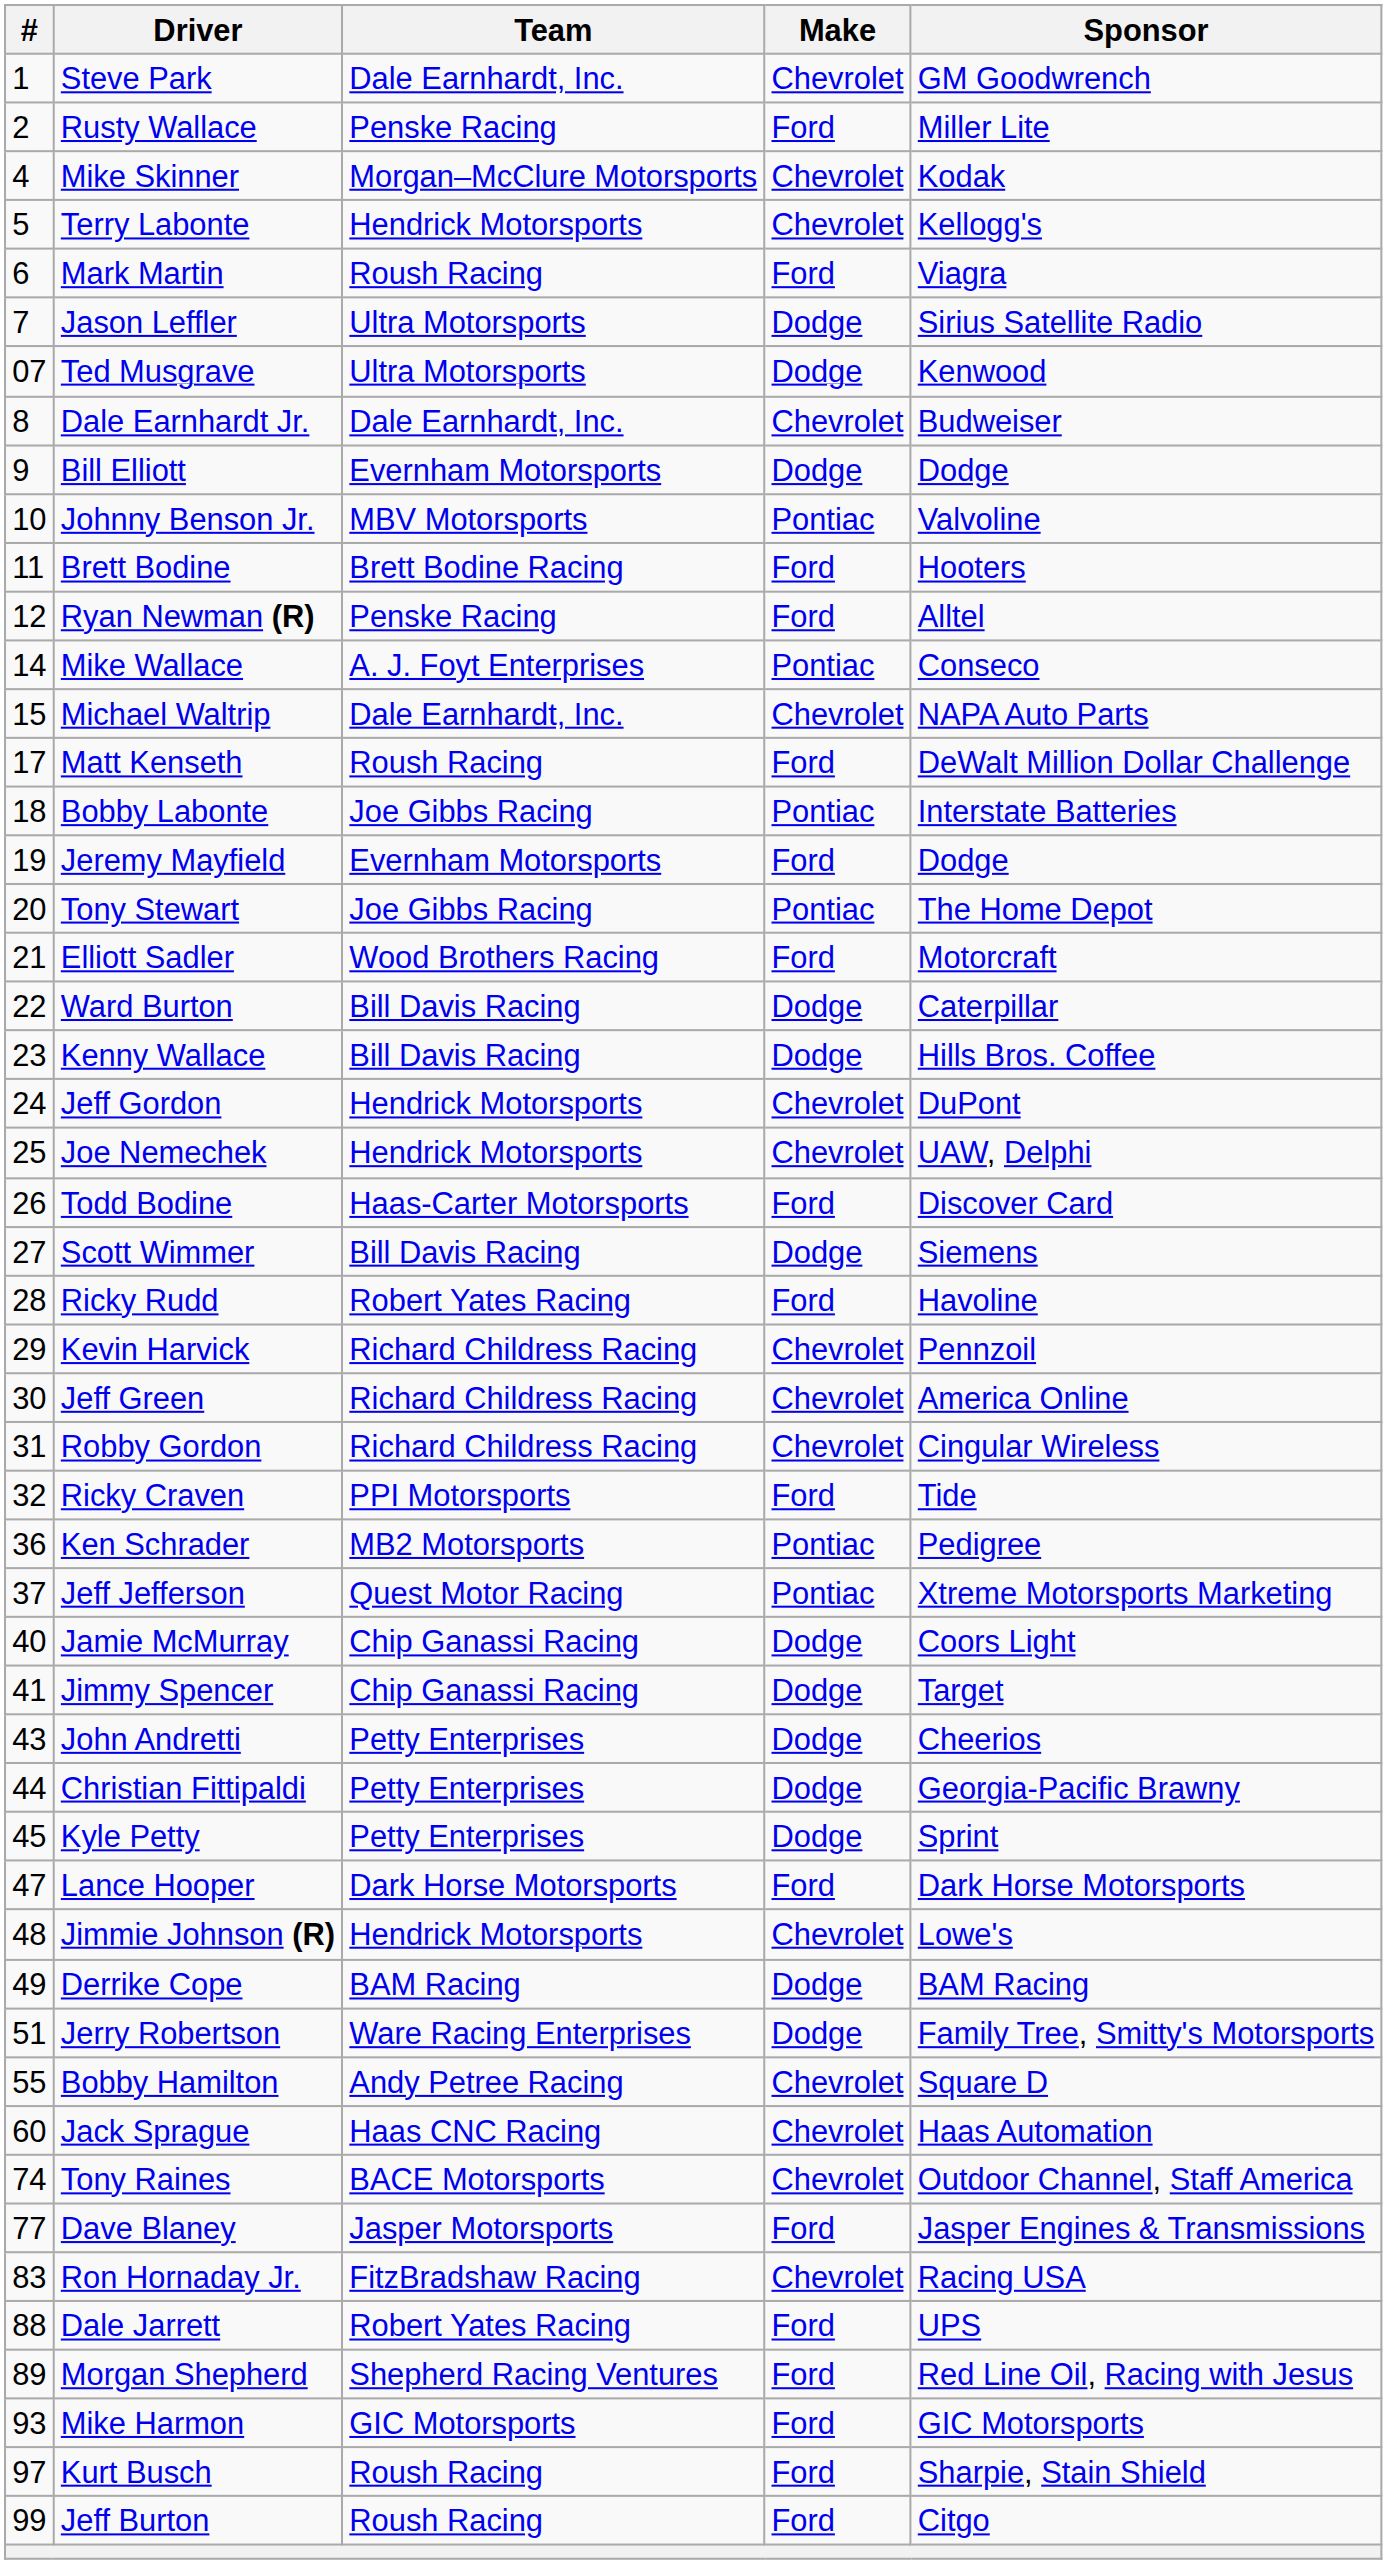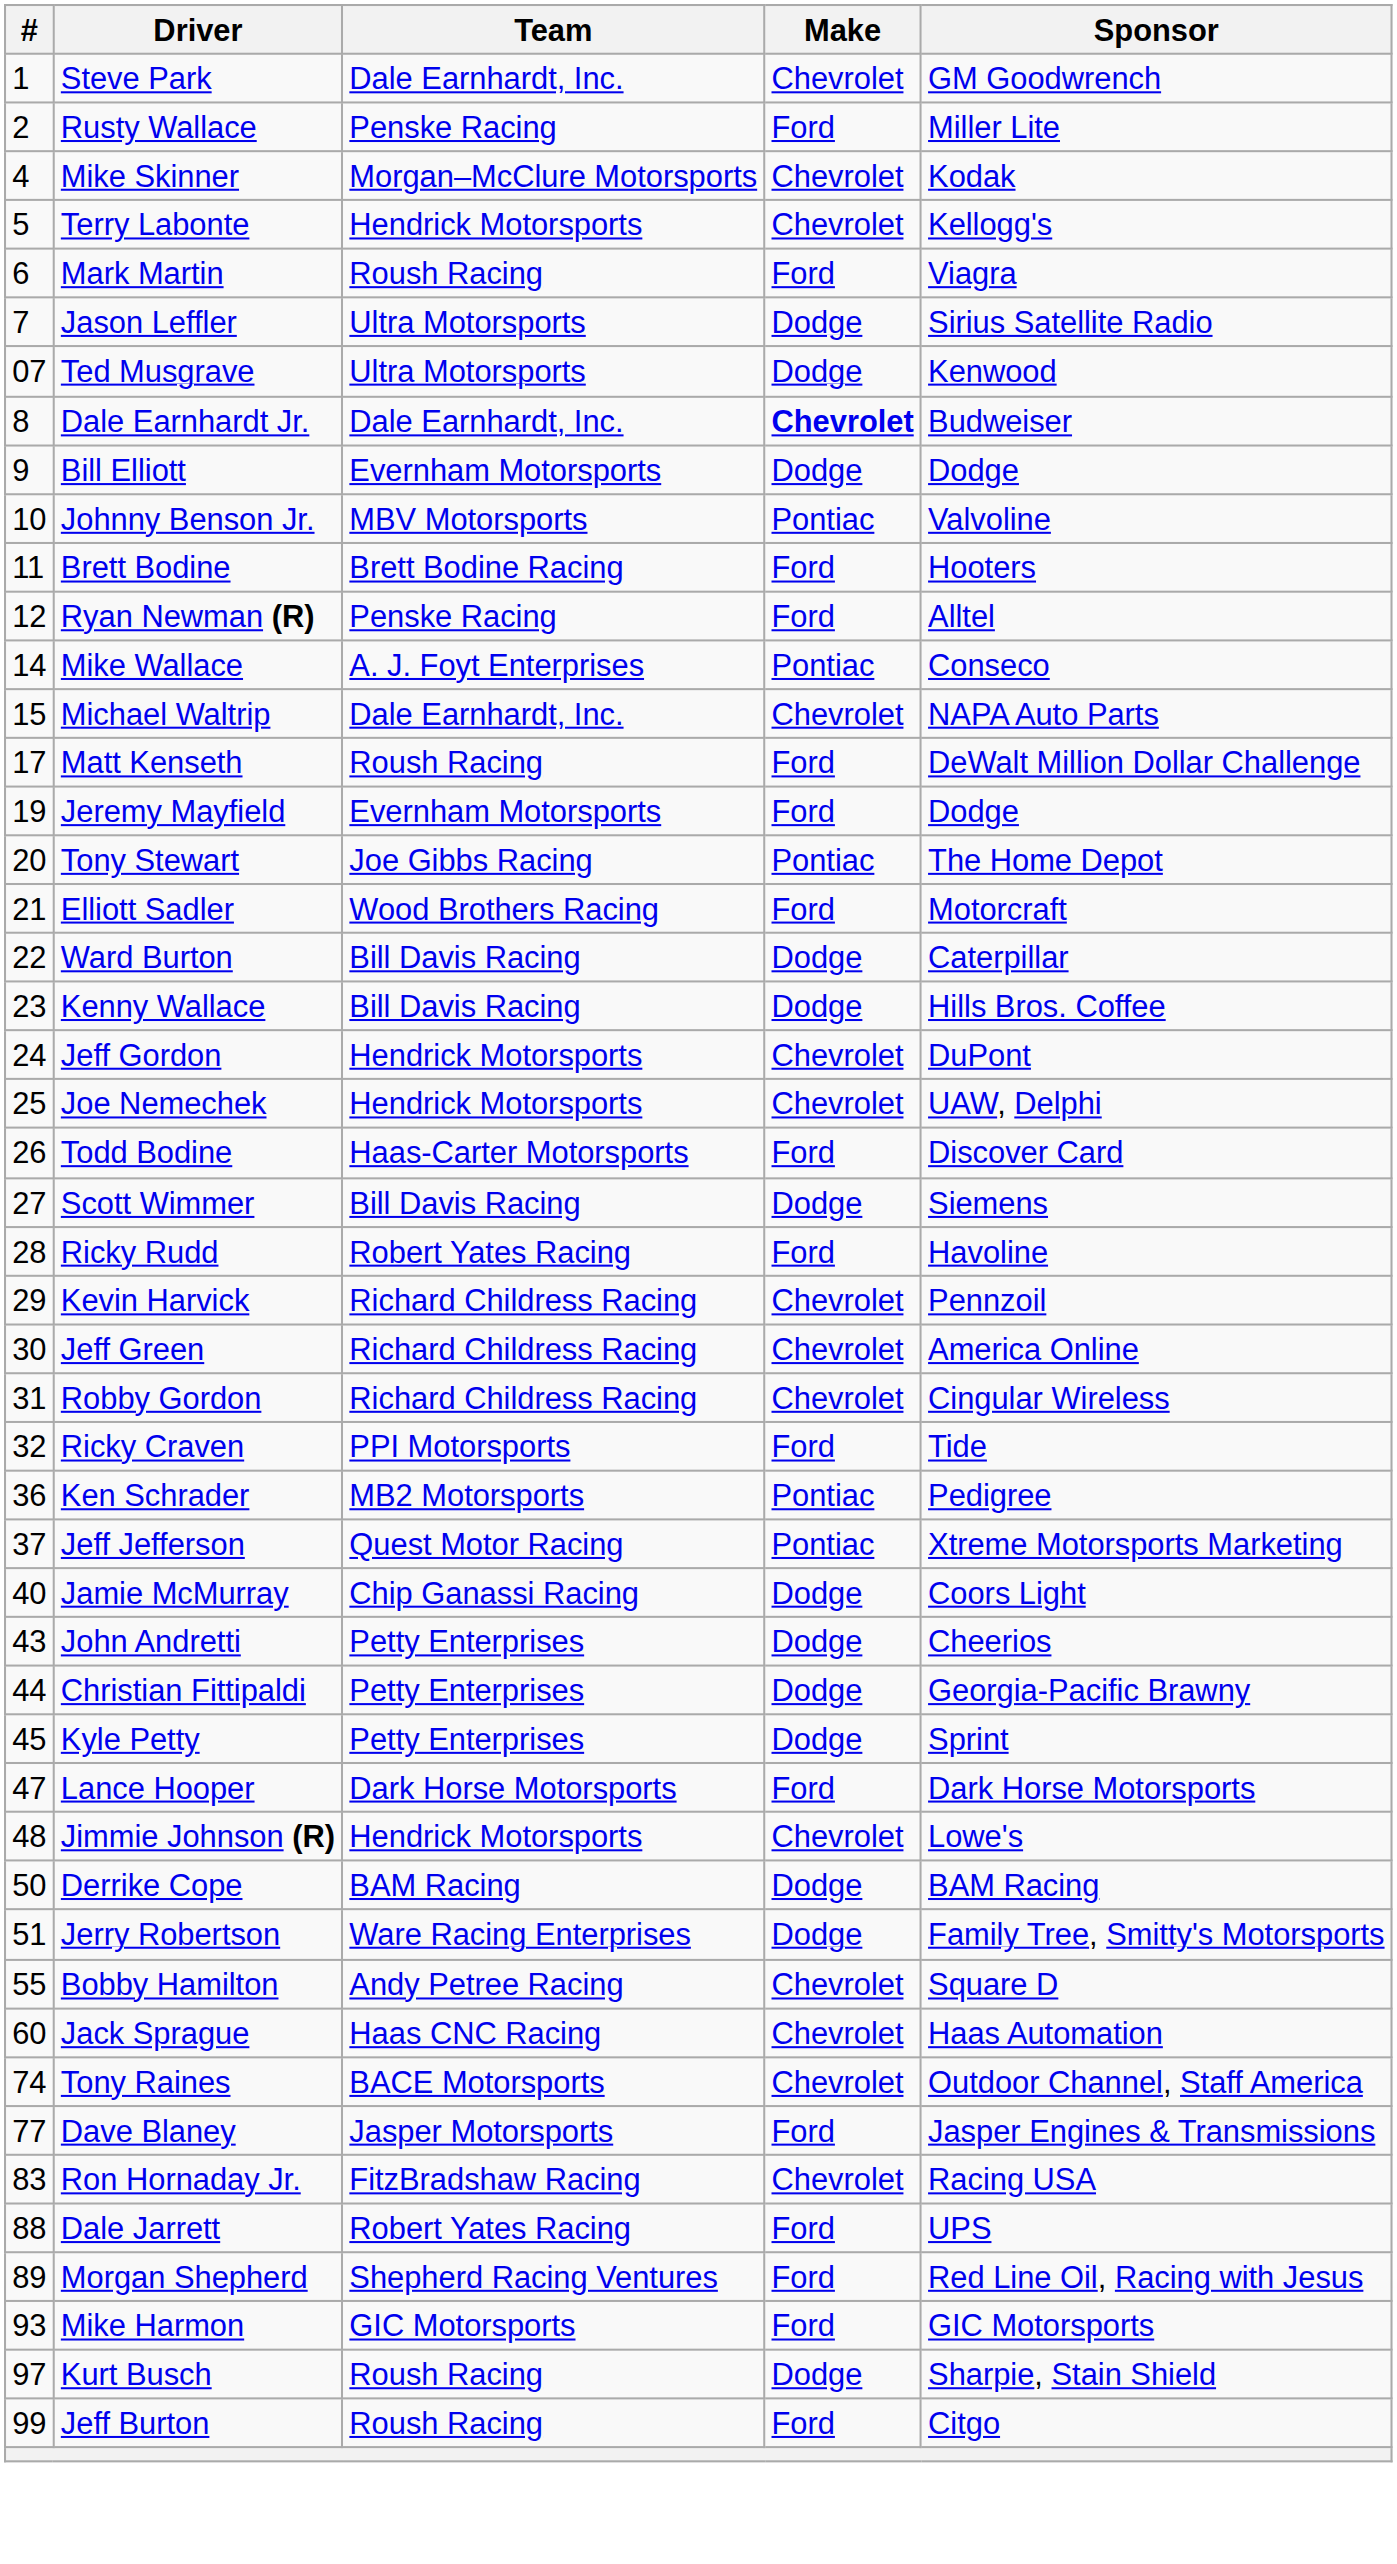Dale Earnhardt Jr. | Make: normal -> bold
- row: 18 | Bobby Labonte | Joe Gibbs Racing | Pontiac | Interstate Batteries
- row: 41 | Jimmy Spencer | Chip Ganassi Racing | Dodge | Target
Derrike Cope | #: 49 -> 50
Kurt Busch | Make: Ford -> Dodge
